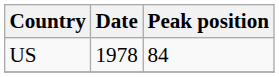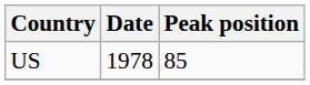US | Peak position: 84 -> 85
